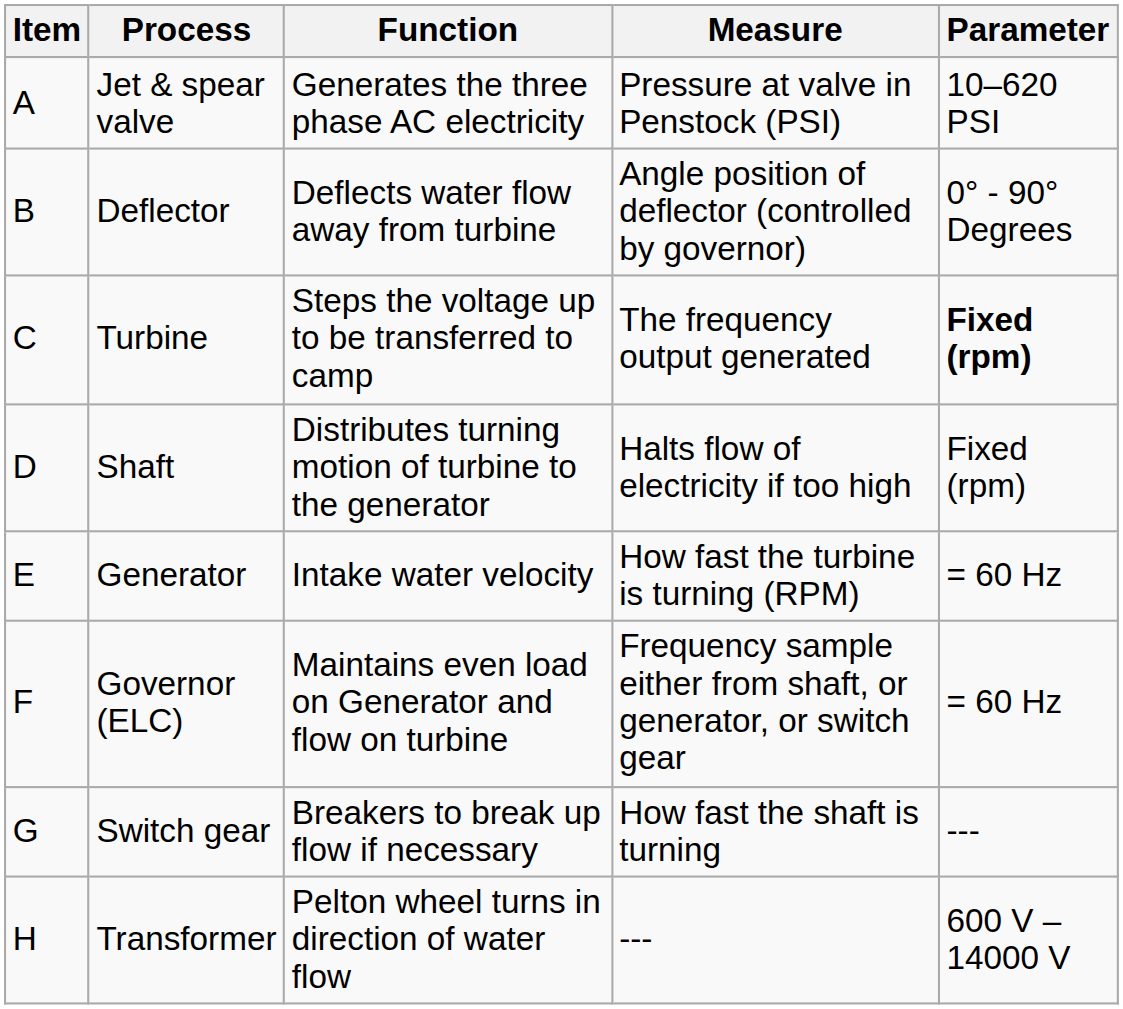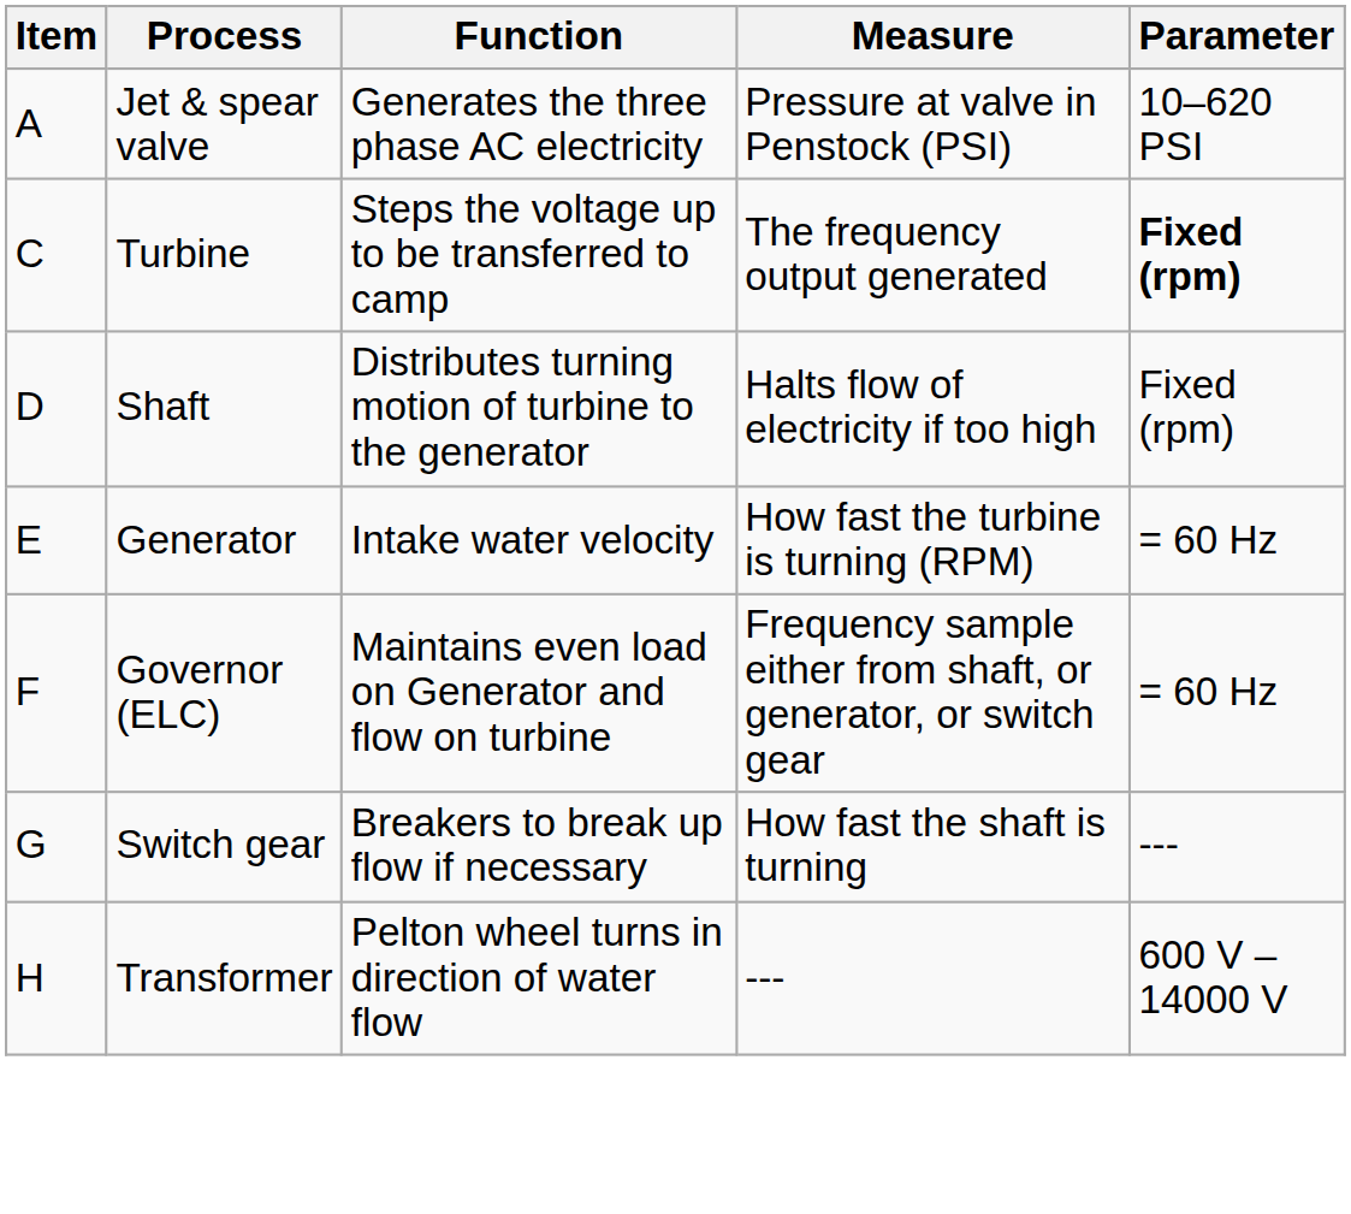- row: B | Deflector | Deflects water flow away from turbine | Angle position of deflector (controlled by governor) | 0° - 90° Degrees
